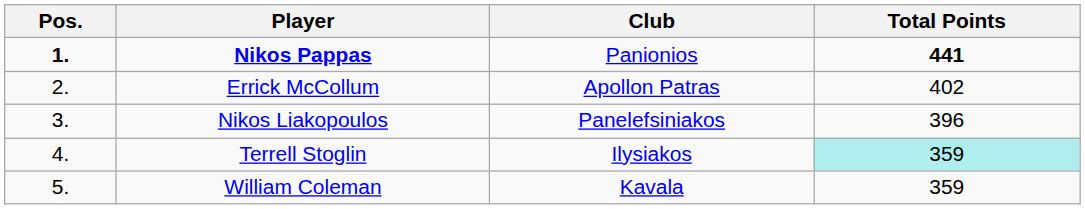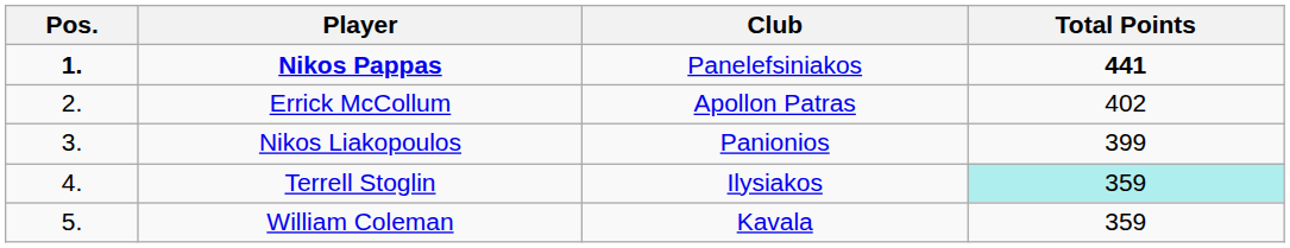Nikos Pappas | Club: Panionios -> Panelefsiniakos
Nikos Liakopoulos | Club: Panelefsiniakos -> Panionios
Nikos Liakopoulos | Total Points: 396 -> 399
